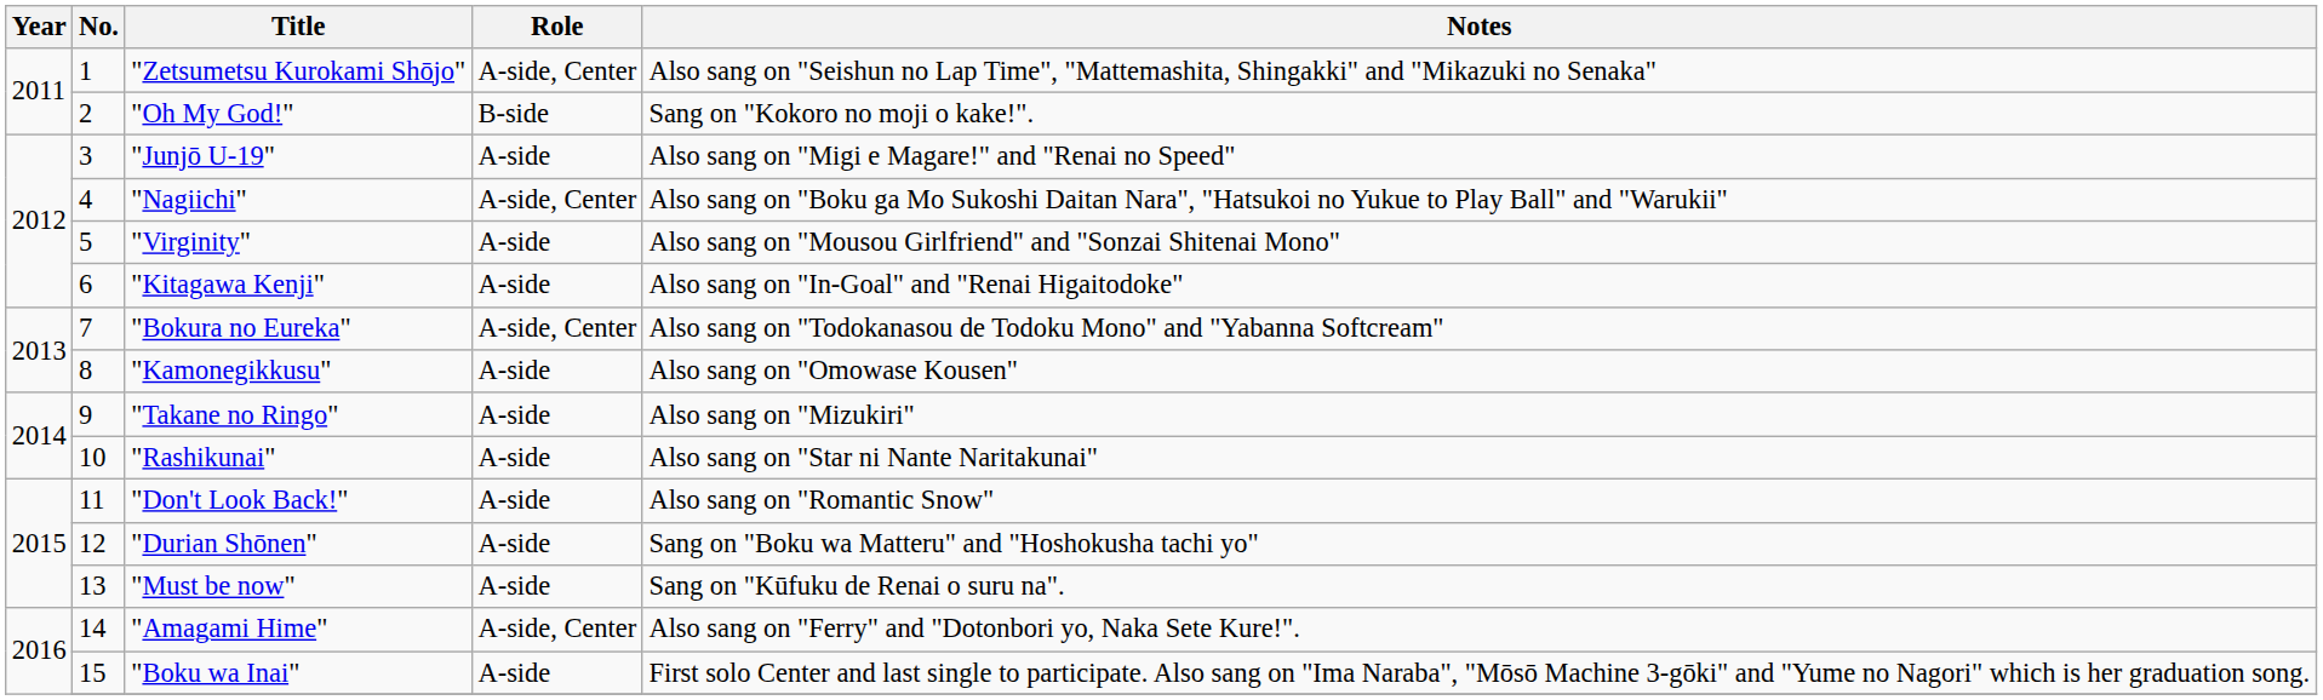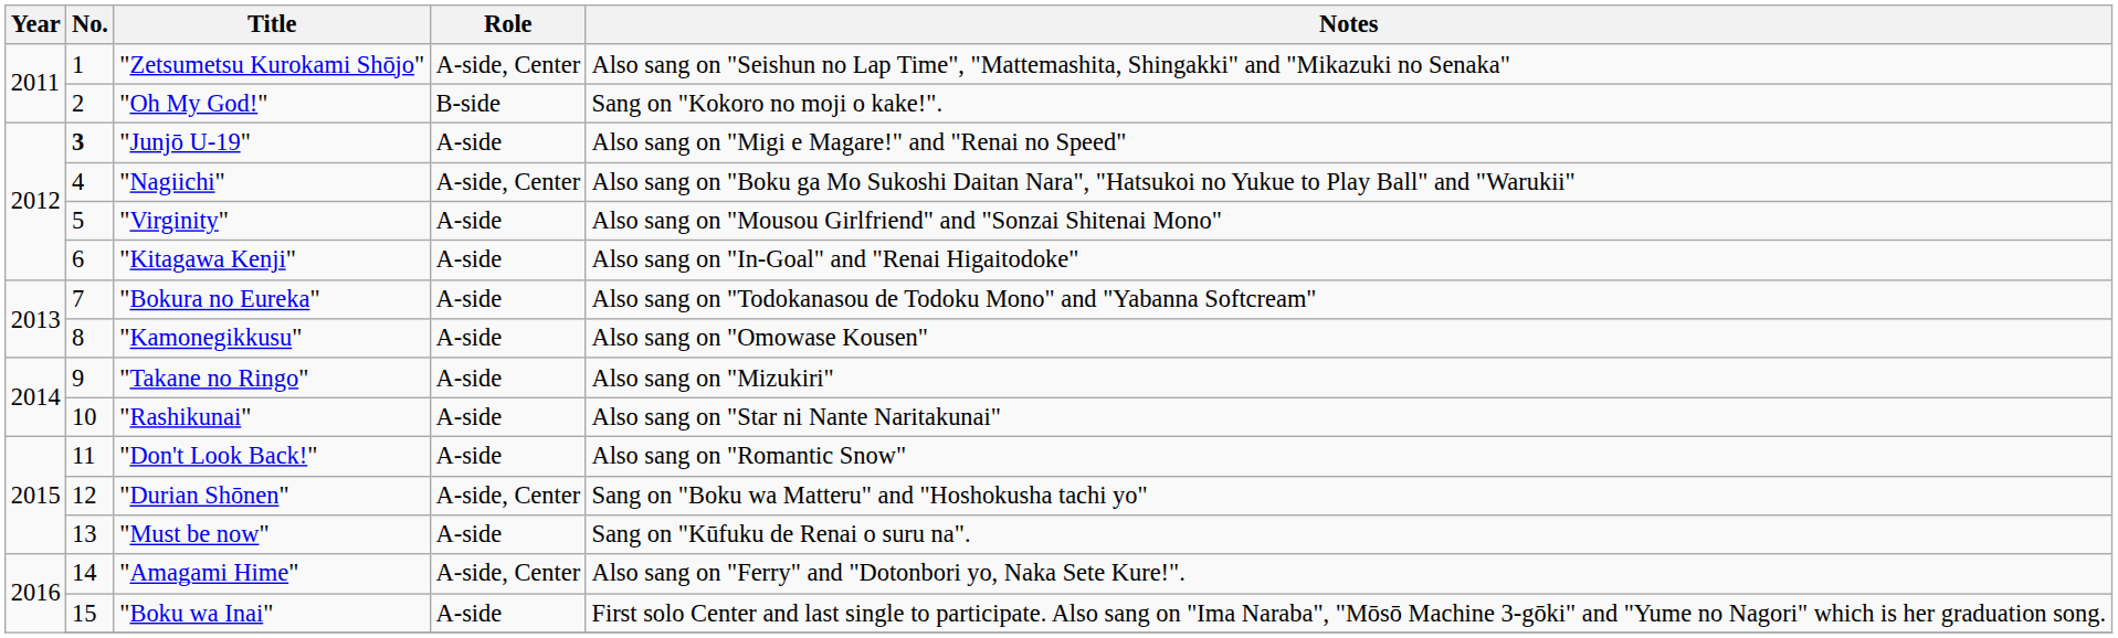"Junjō U-19" | No.: normal -> bold
"Bokura no Eureka" | Role: A-side, Center -> A-side
"Durian Shōnen" | Role: A-side -> A-side, Center
